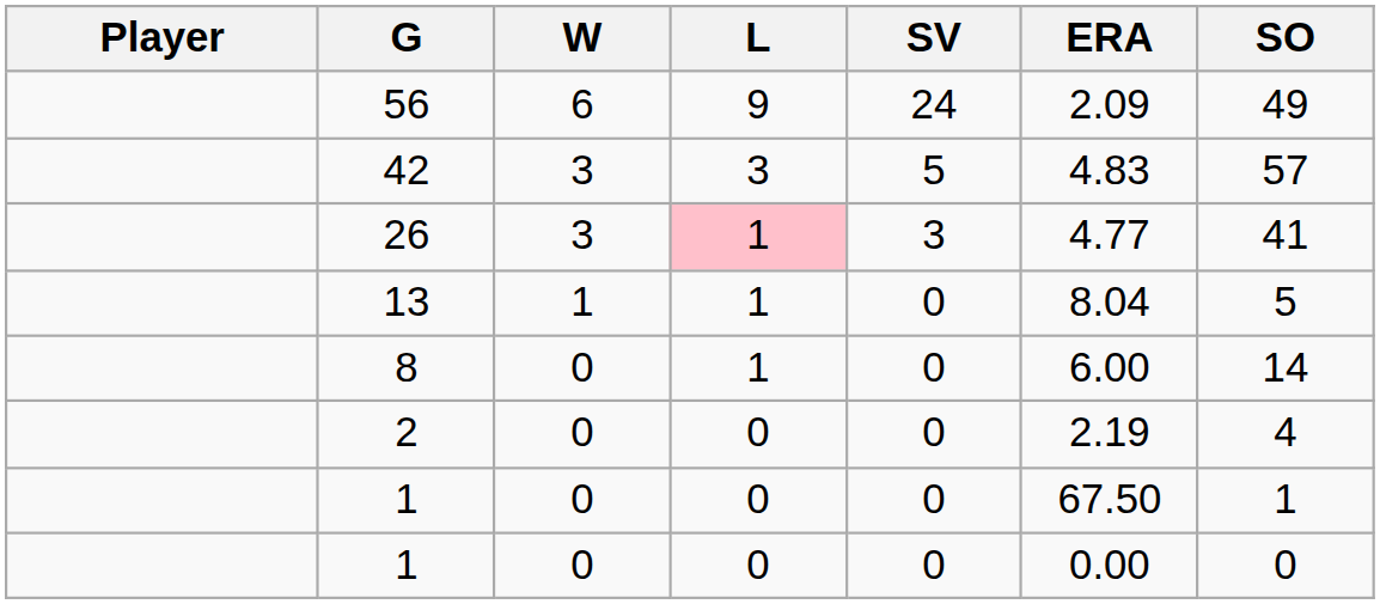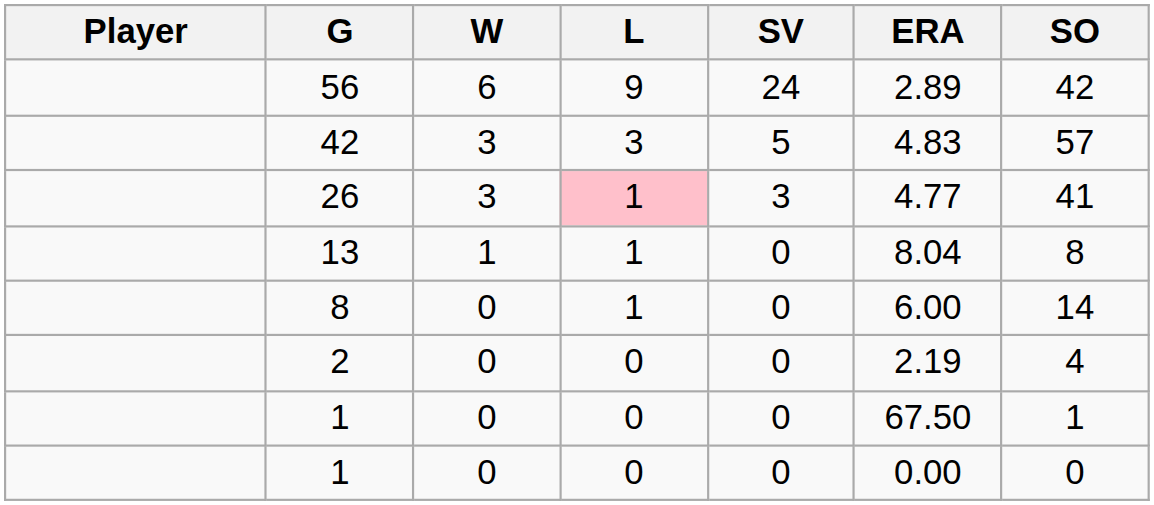56 | ERA: 2.09 -> 2.89
56 | SO: 49 -> 42
13 | SO: 5 -> 8
